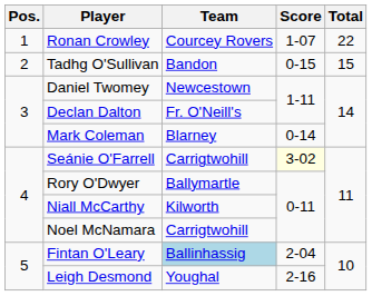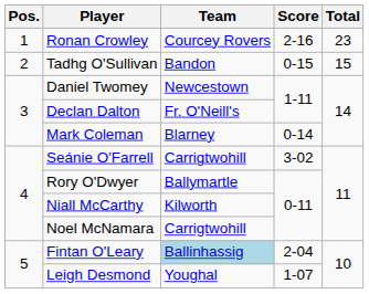Ronan Crowley | Score: 1-07 -> 2-16
Ronan Crowley | Total: 22 -> 23
Seánie O'Farrell | Score: lightyellow background -> no background
Leigh Desmond | Score: 2-16 -> 1-07
